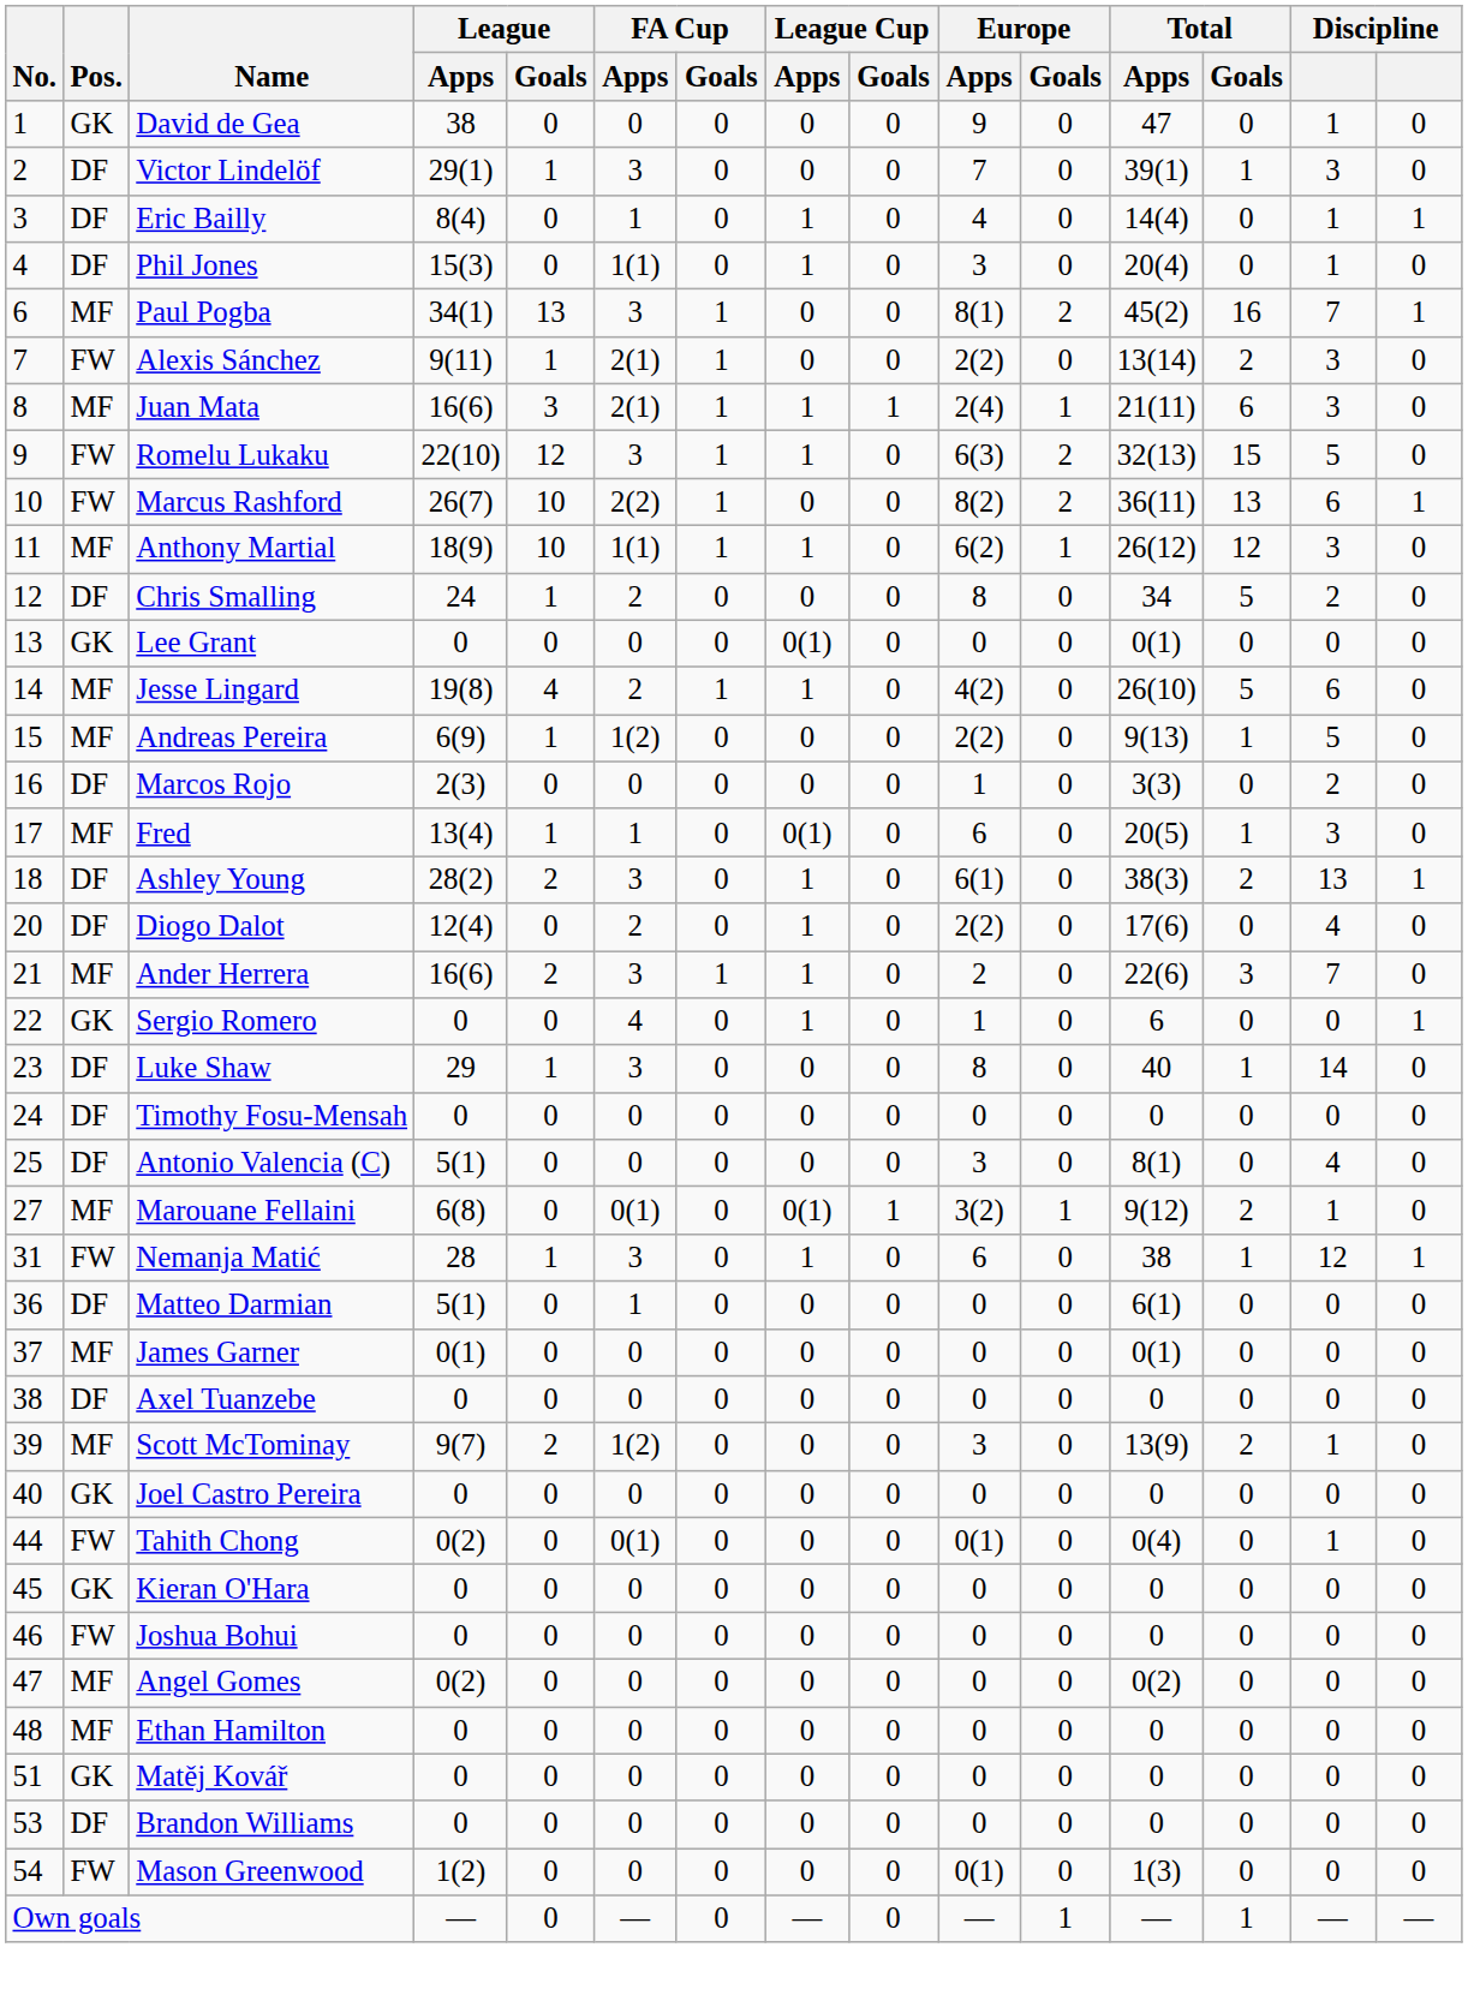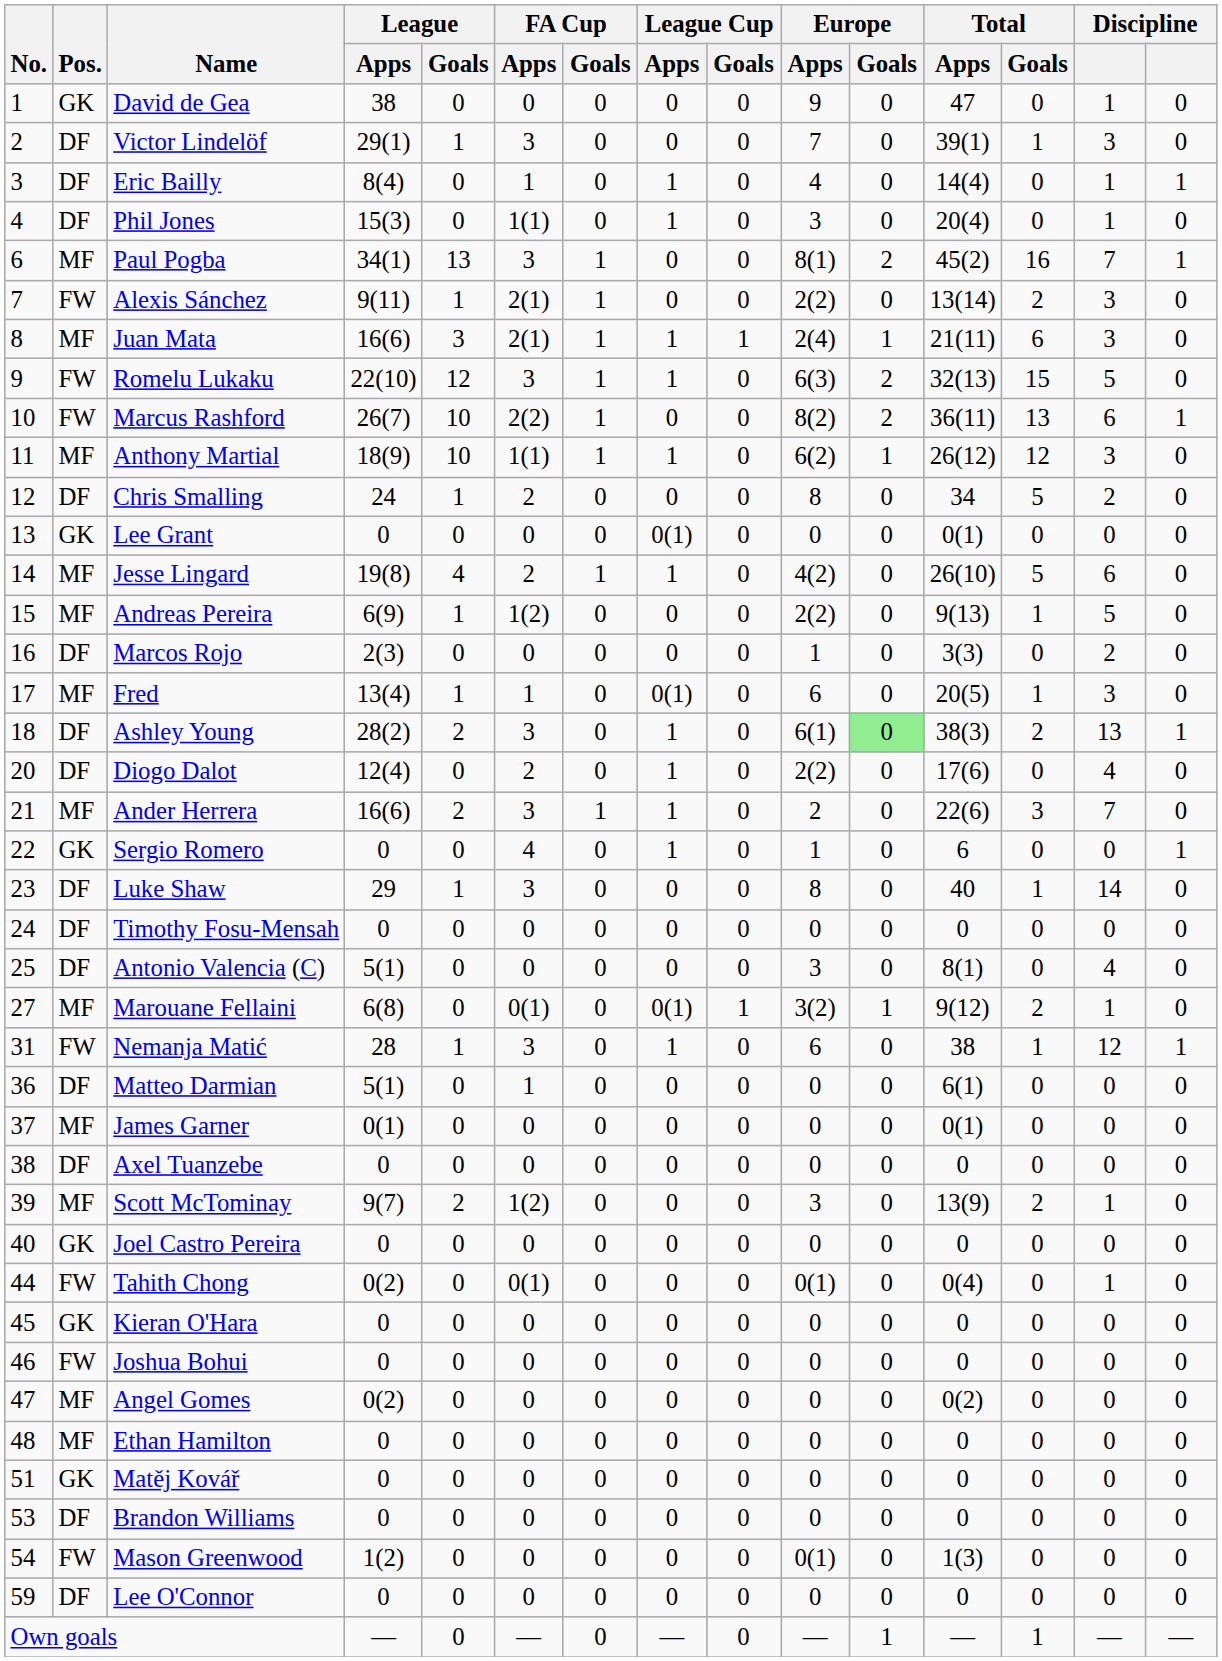Ashley Young | Europe / Goals: no background -> lightgreen background
+ row: 59 | DF | Lee O'Connor | 0 | 0 | 0 | 0 | 0 | 0 | 0 | 0 | 0 | 0 | 0 | 0
